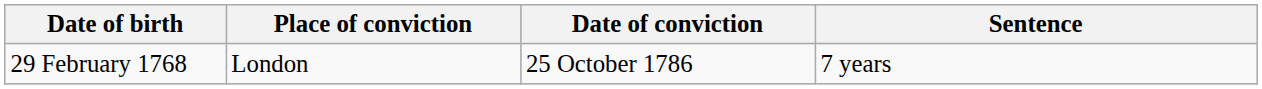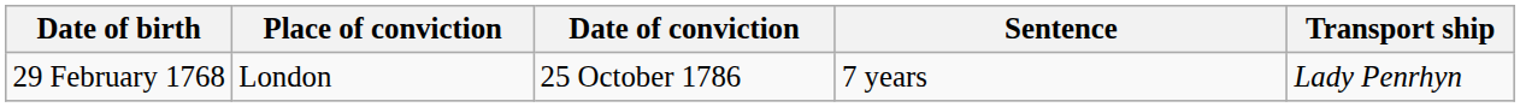+ column: Transport ship | Lady Penrhyn
